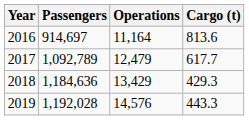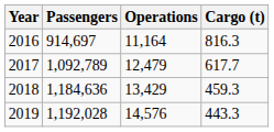2016 | Cargo (t): 813.6 -> 816.3
2018 | Cargo (t): 429.3 -> 459.3
